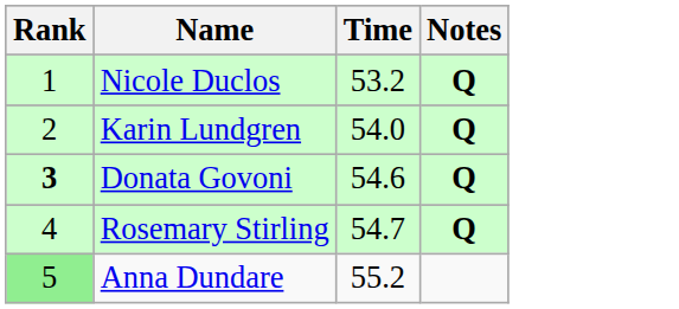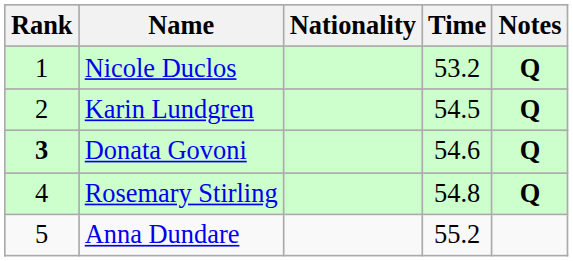+ column: Nationality
Karin Lundgren | Time: 54.0 -> 54.5
Rosemary Stirling | Time: 54.7 -> 54.8
Anna Dundare | Rank: lightgreen background -> no background
